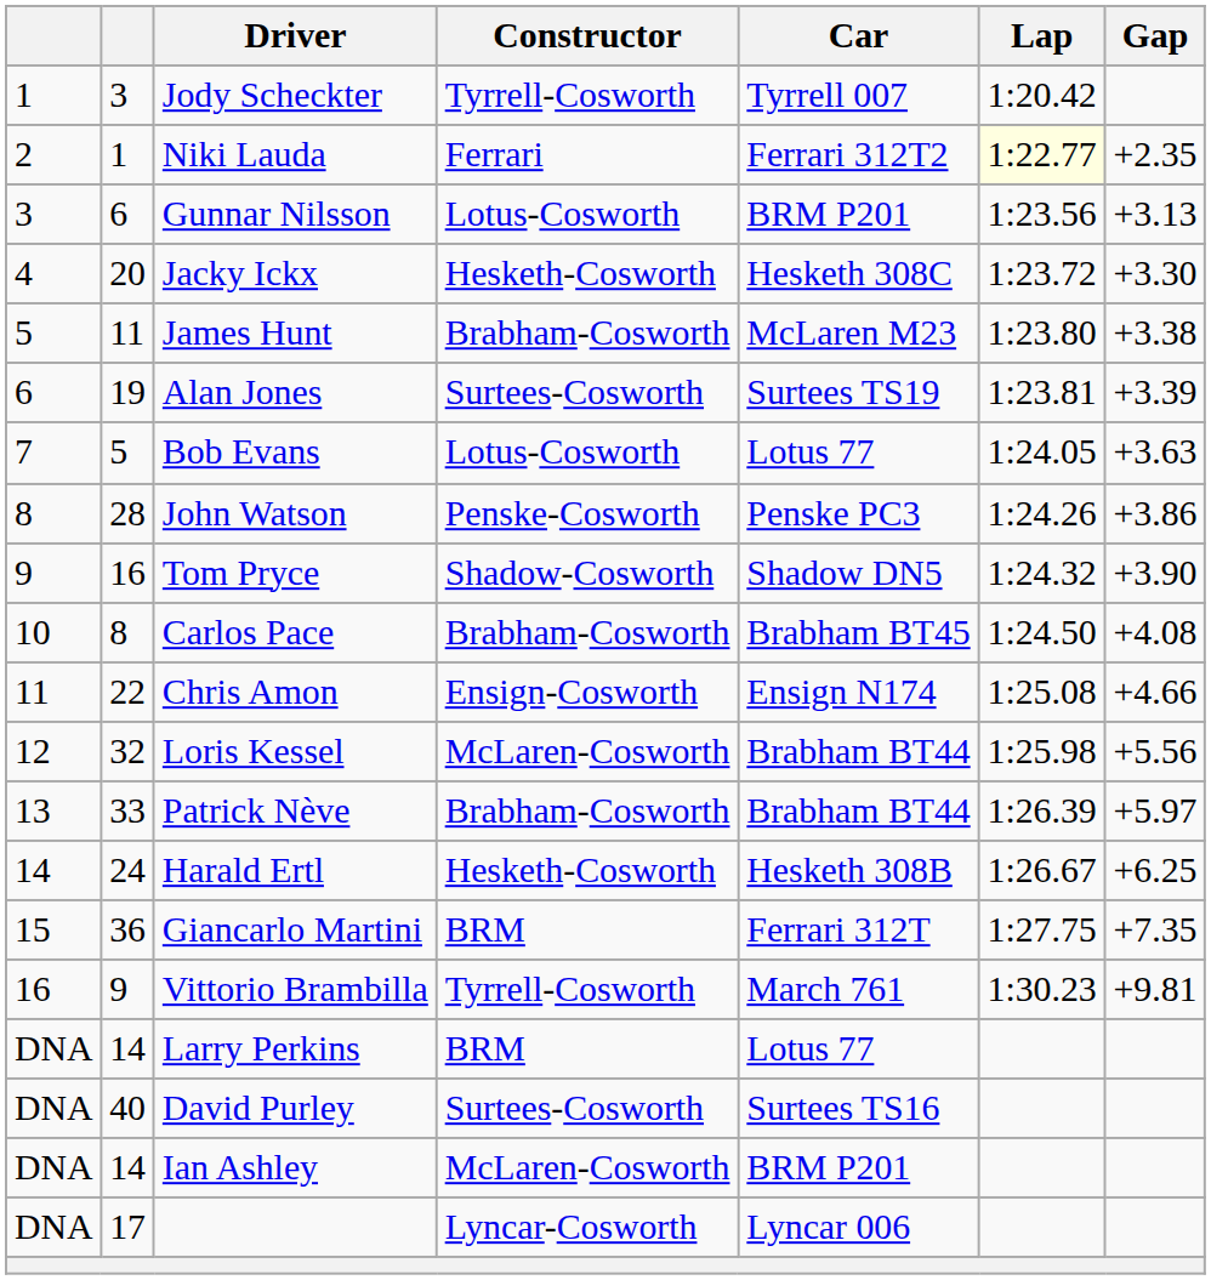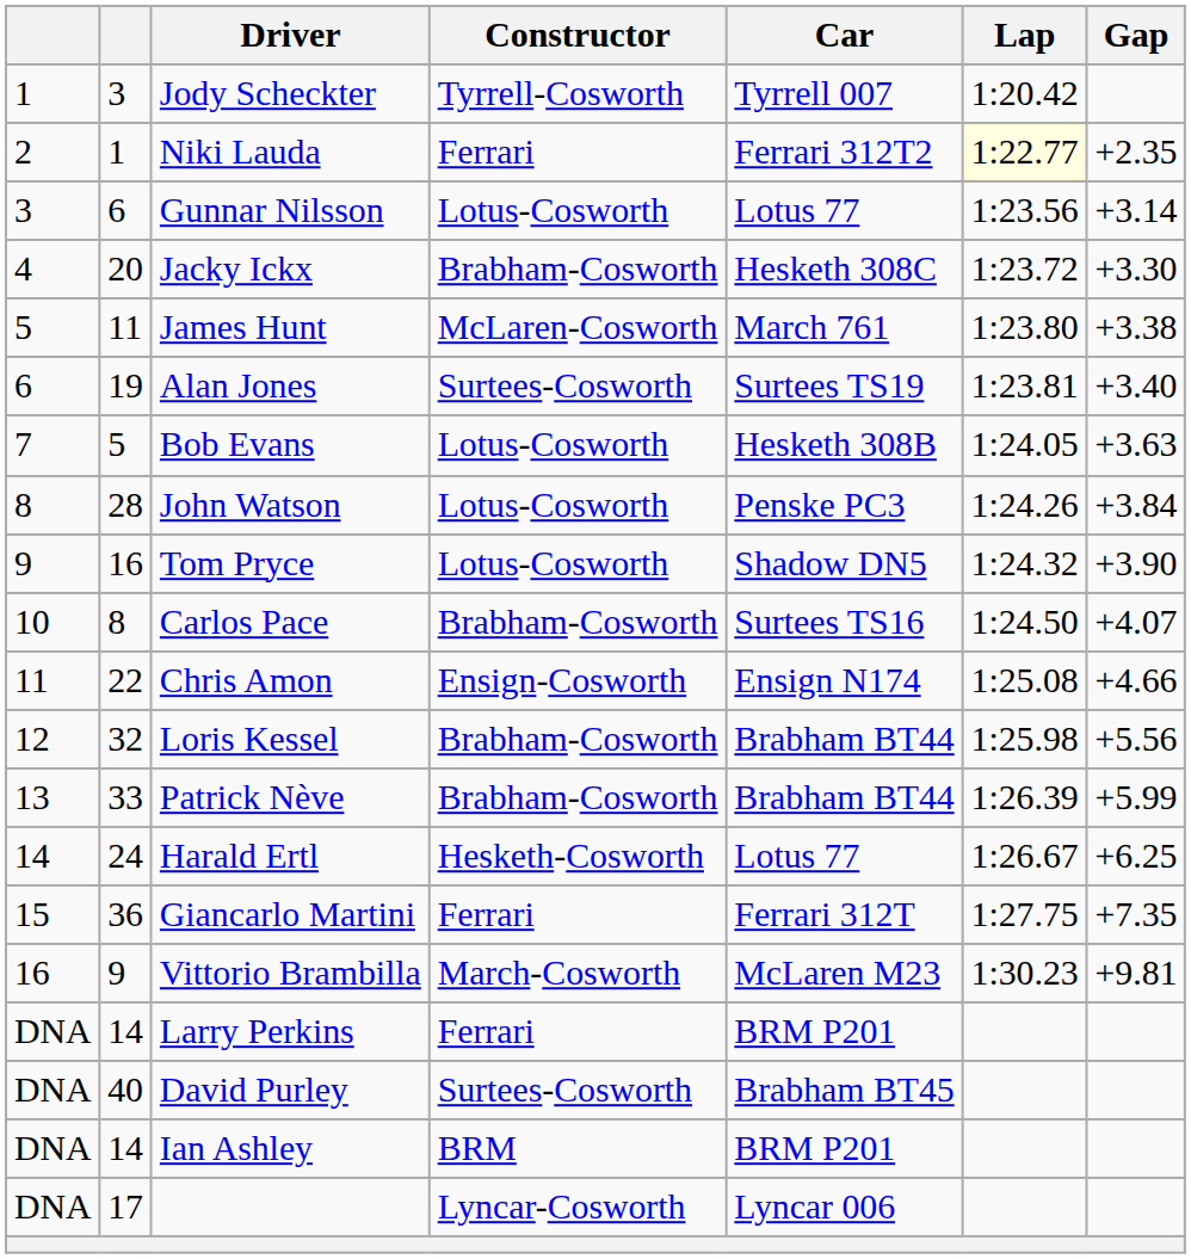Gunnar Nilsson | Car: BRM P201 -> Lotus 77
Gunnar Nilsson | Gap: +3.13 -> +3.14
Jacky Ickx | Constructor: Hesketh-Cosworth -> Brabham-Cosworth
James Hunt | Constructor: Brabham-Cosworth -> McLaren-Cosworth
James Hunt | Car: McLaren M23 -> March 761
Alan Jones | Gap: +3.39 -> +3.40
Bob Evans | Car: Lotus 77 -> Hesketh 308B
John Watson | Constructor: Penske-Cosworth -> Lotus-Cosworth
John Watson | Gap: +3.86 -> +3.84
Tom Pryce | Constructor: Shadow-Cosworth -> Lotus-Cosworth
Carlos Pace | Car: Brabham BT45 -> Surtees TS16
Carlos Pace | Gap: +4.08 -> +4.07
Loris Kessel | Constructor: McLaren-Cosworth -> Brabham-Cosworth
Patrick Nève | Gap: +5.97 -> +5.99
Harald Ertl | Car: Hesketh 308B -> Lotus 77
Giancarlo Martini | Constructor: BRM -> Ferrari
Vittorio Brambilla | Constructor: Tyrrell-Cosworth -> March-Cosworth
Vittorio Brambilla | Car: March 761 -> McLaren M23
Larry Perkins | Constructor: BRM -> Ferrari
Larry Perkins | Car: Lotus 77 -> BRM P201
David Purley | Car: Surtees TS16 -> Brabham BT45
Ian Ashley | Constructor: McLaren-Cosworth -> BRM
